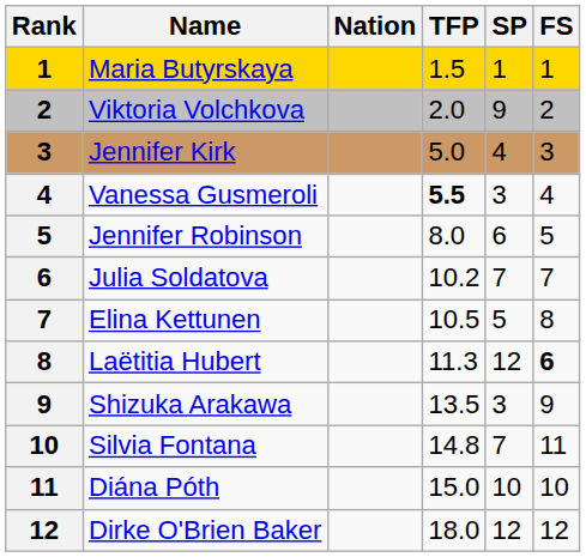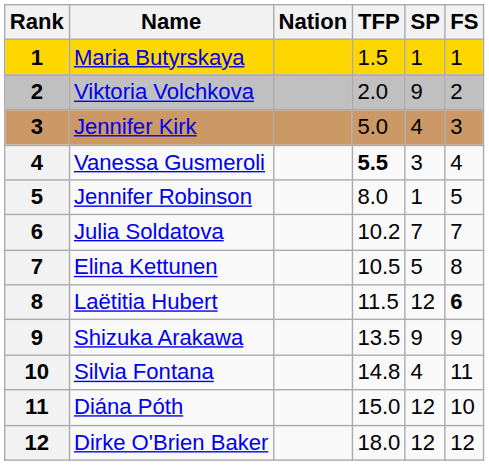Jennifer Robinson | SP: 6 -> 1
Laëtitia Hubert | TFP: 11.3 -> 11.5
Shizuka Arakawa | SP: 3 -> 9
Silvia Fontana | SP: 7 -> 4
Diána Póth | SP: 10 -> 12
